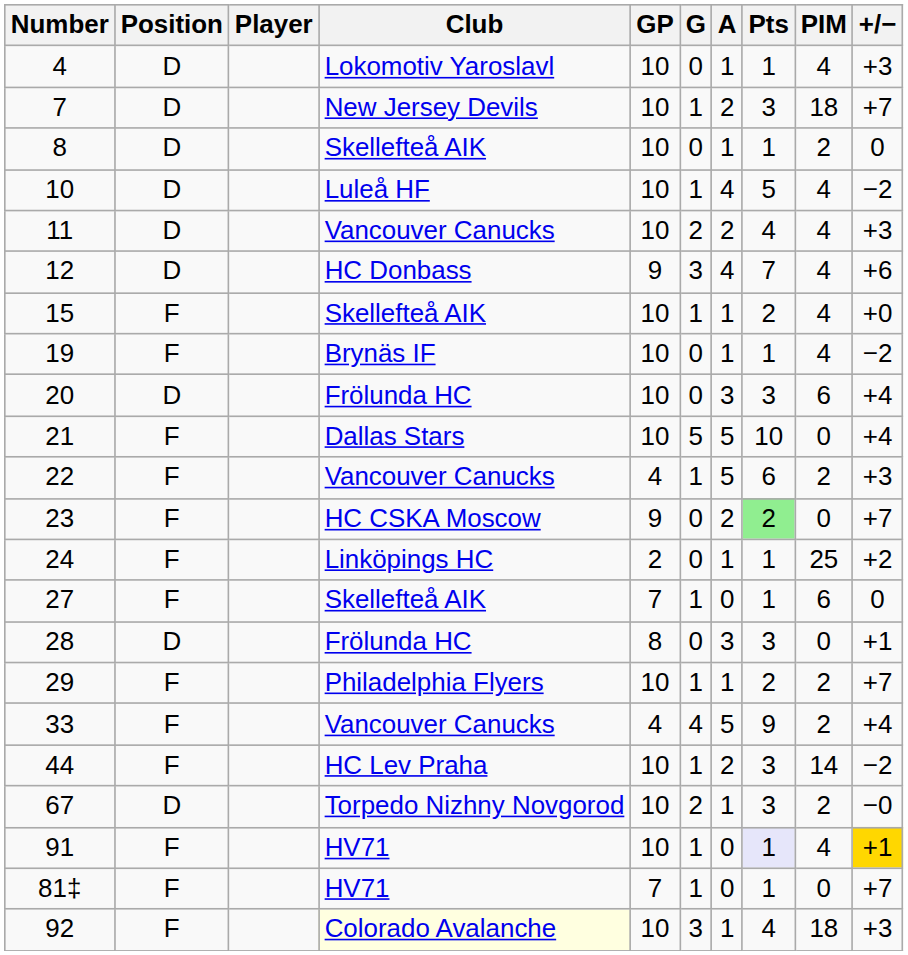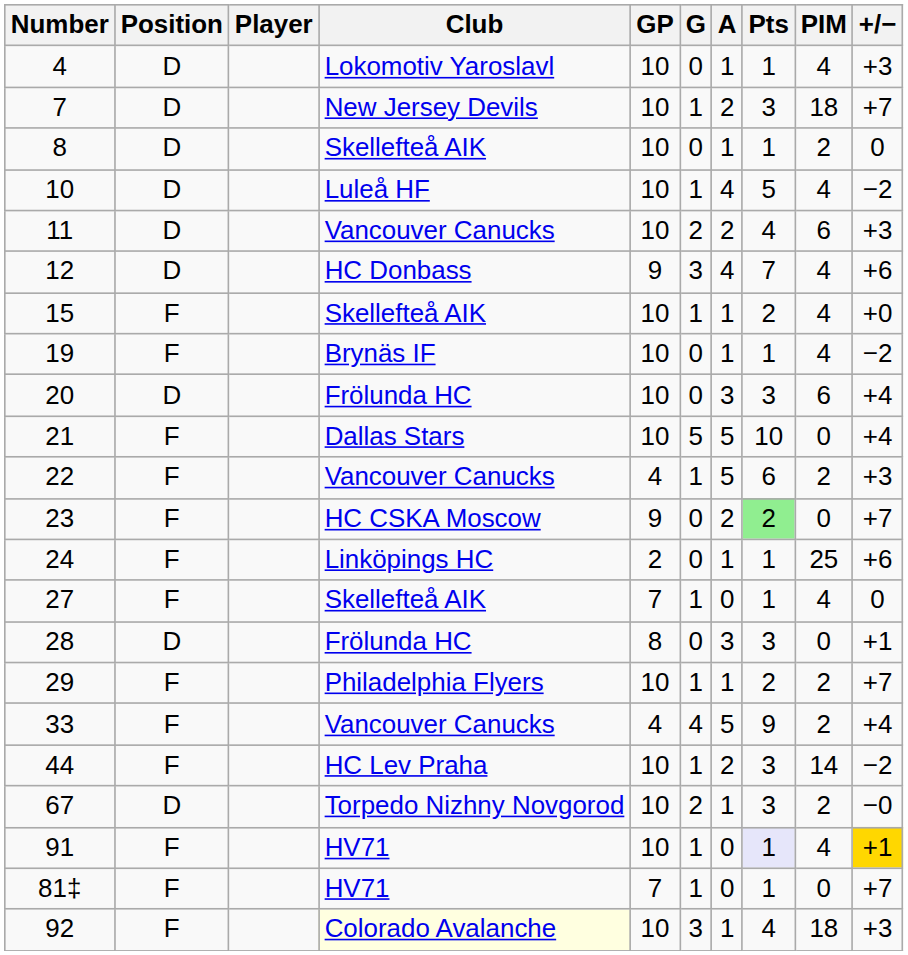11 | PIM: 4 -> 6
24 | +/−: +2 -> +6
27 | PIM: 6 -> 4
